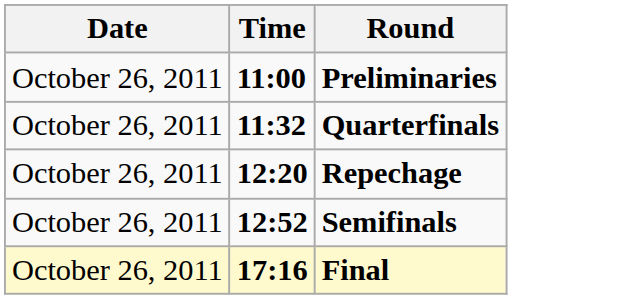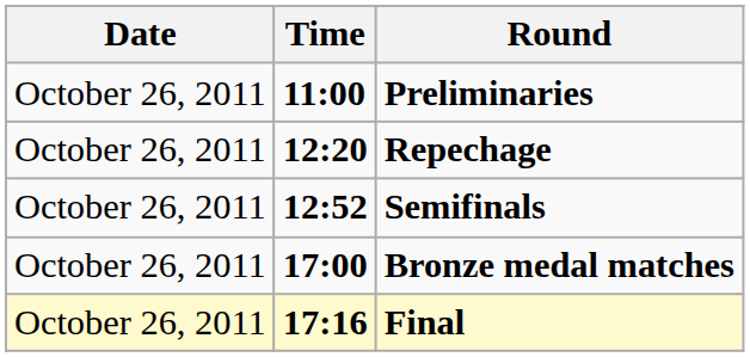- row: October 26, 2011 | 11:32 | Quarterfinals
+ row: October 26, 2011 | 17:00 | Bronze medal matches
